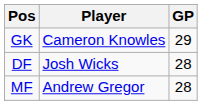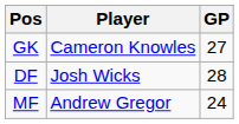GK | GP: 29 -> 27
MF | GP: 28 -> 24
